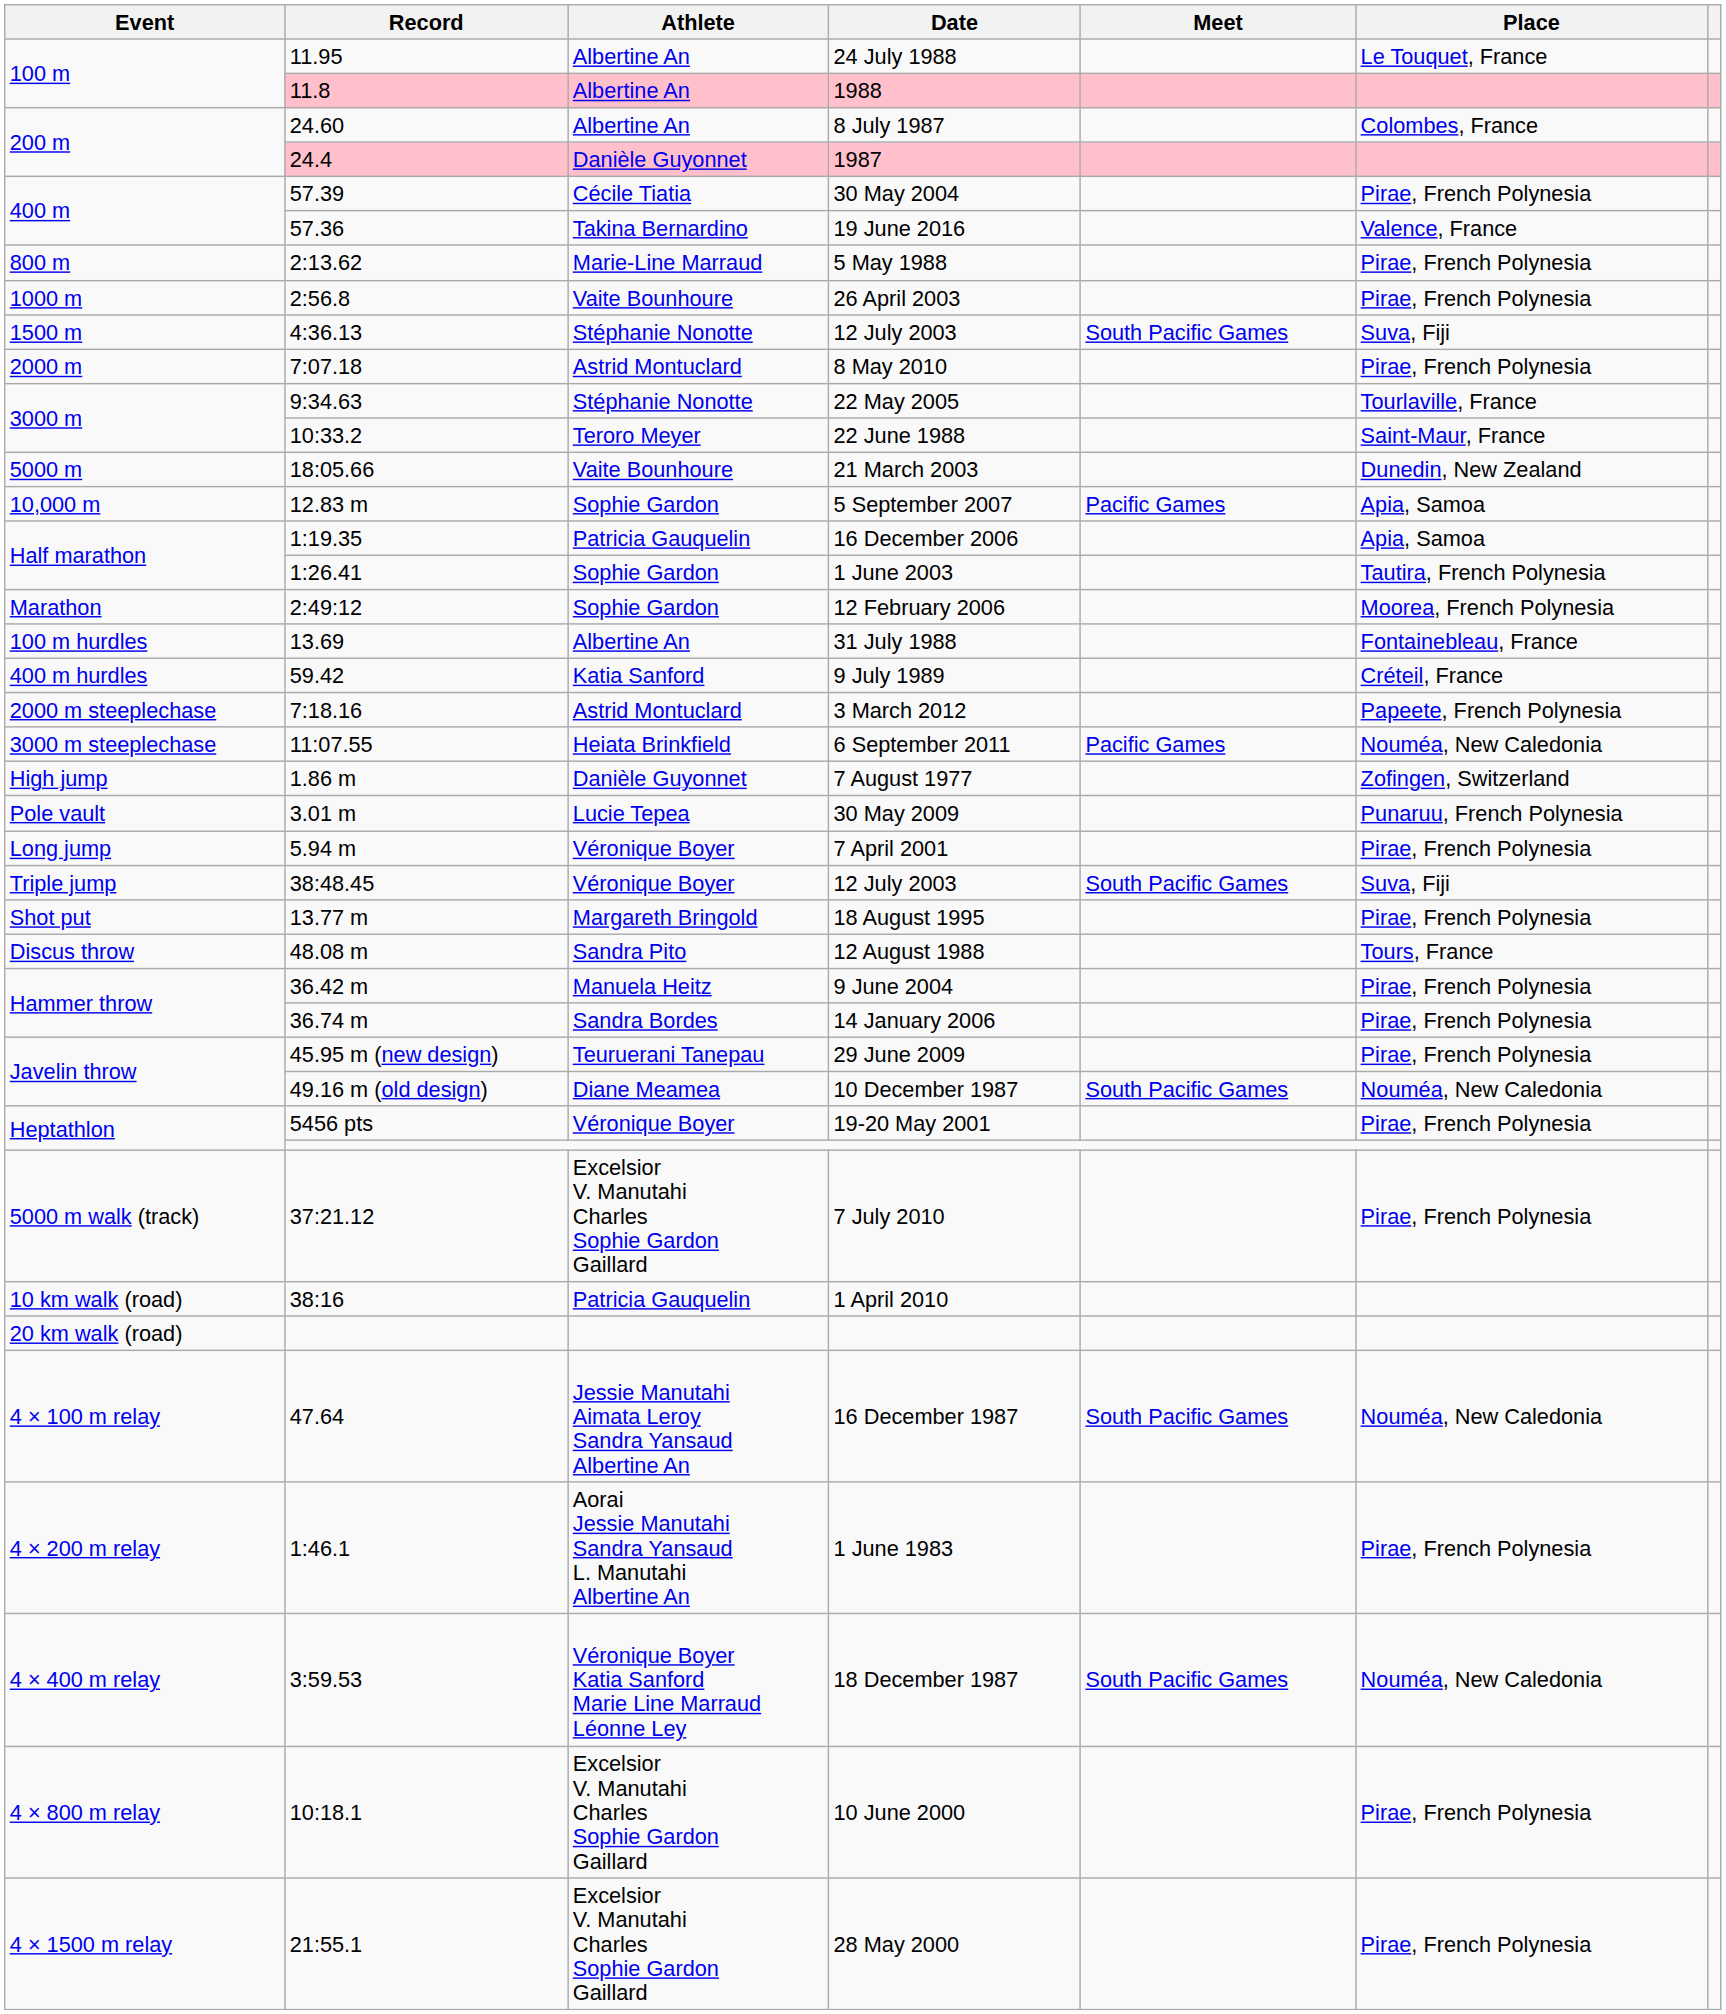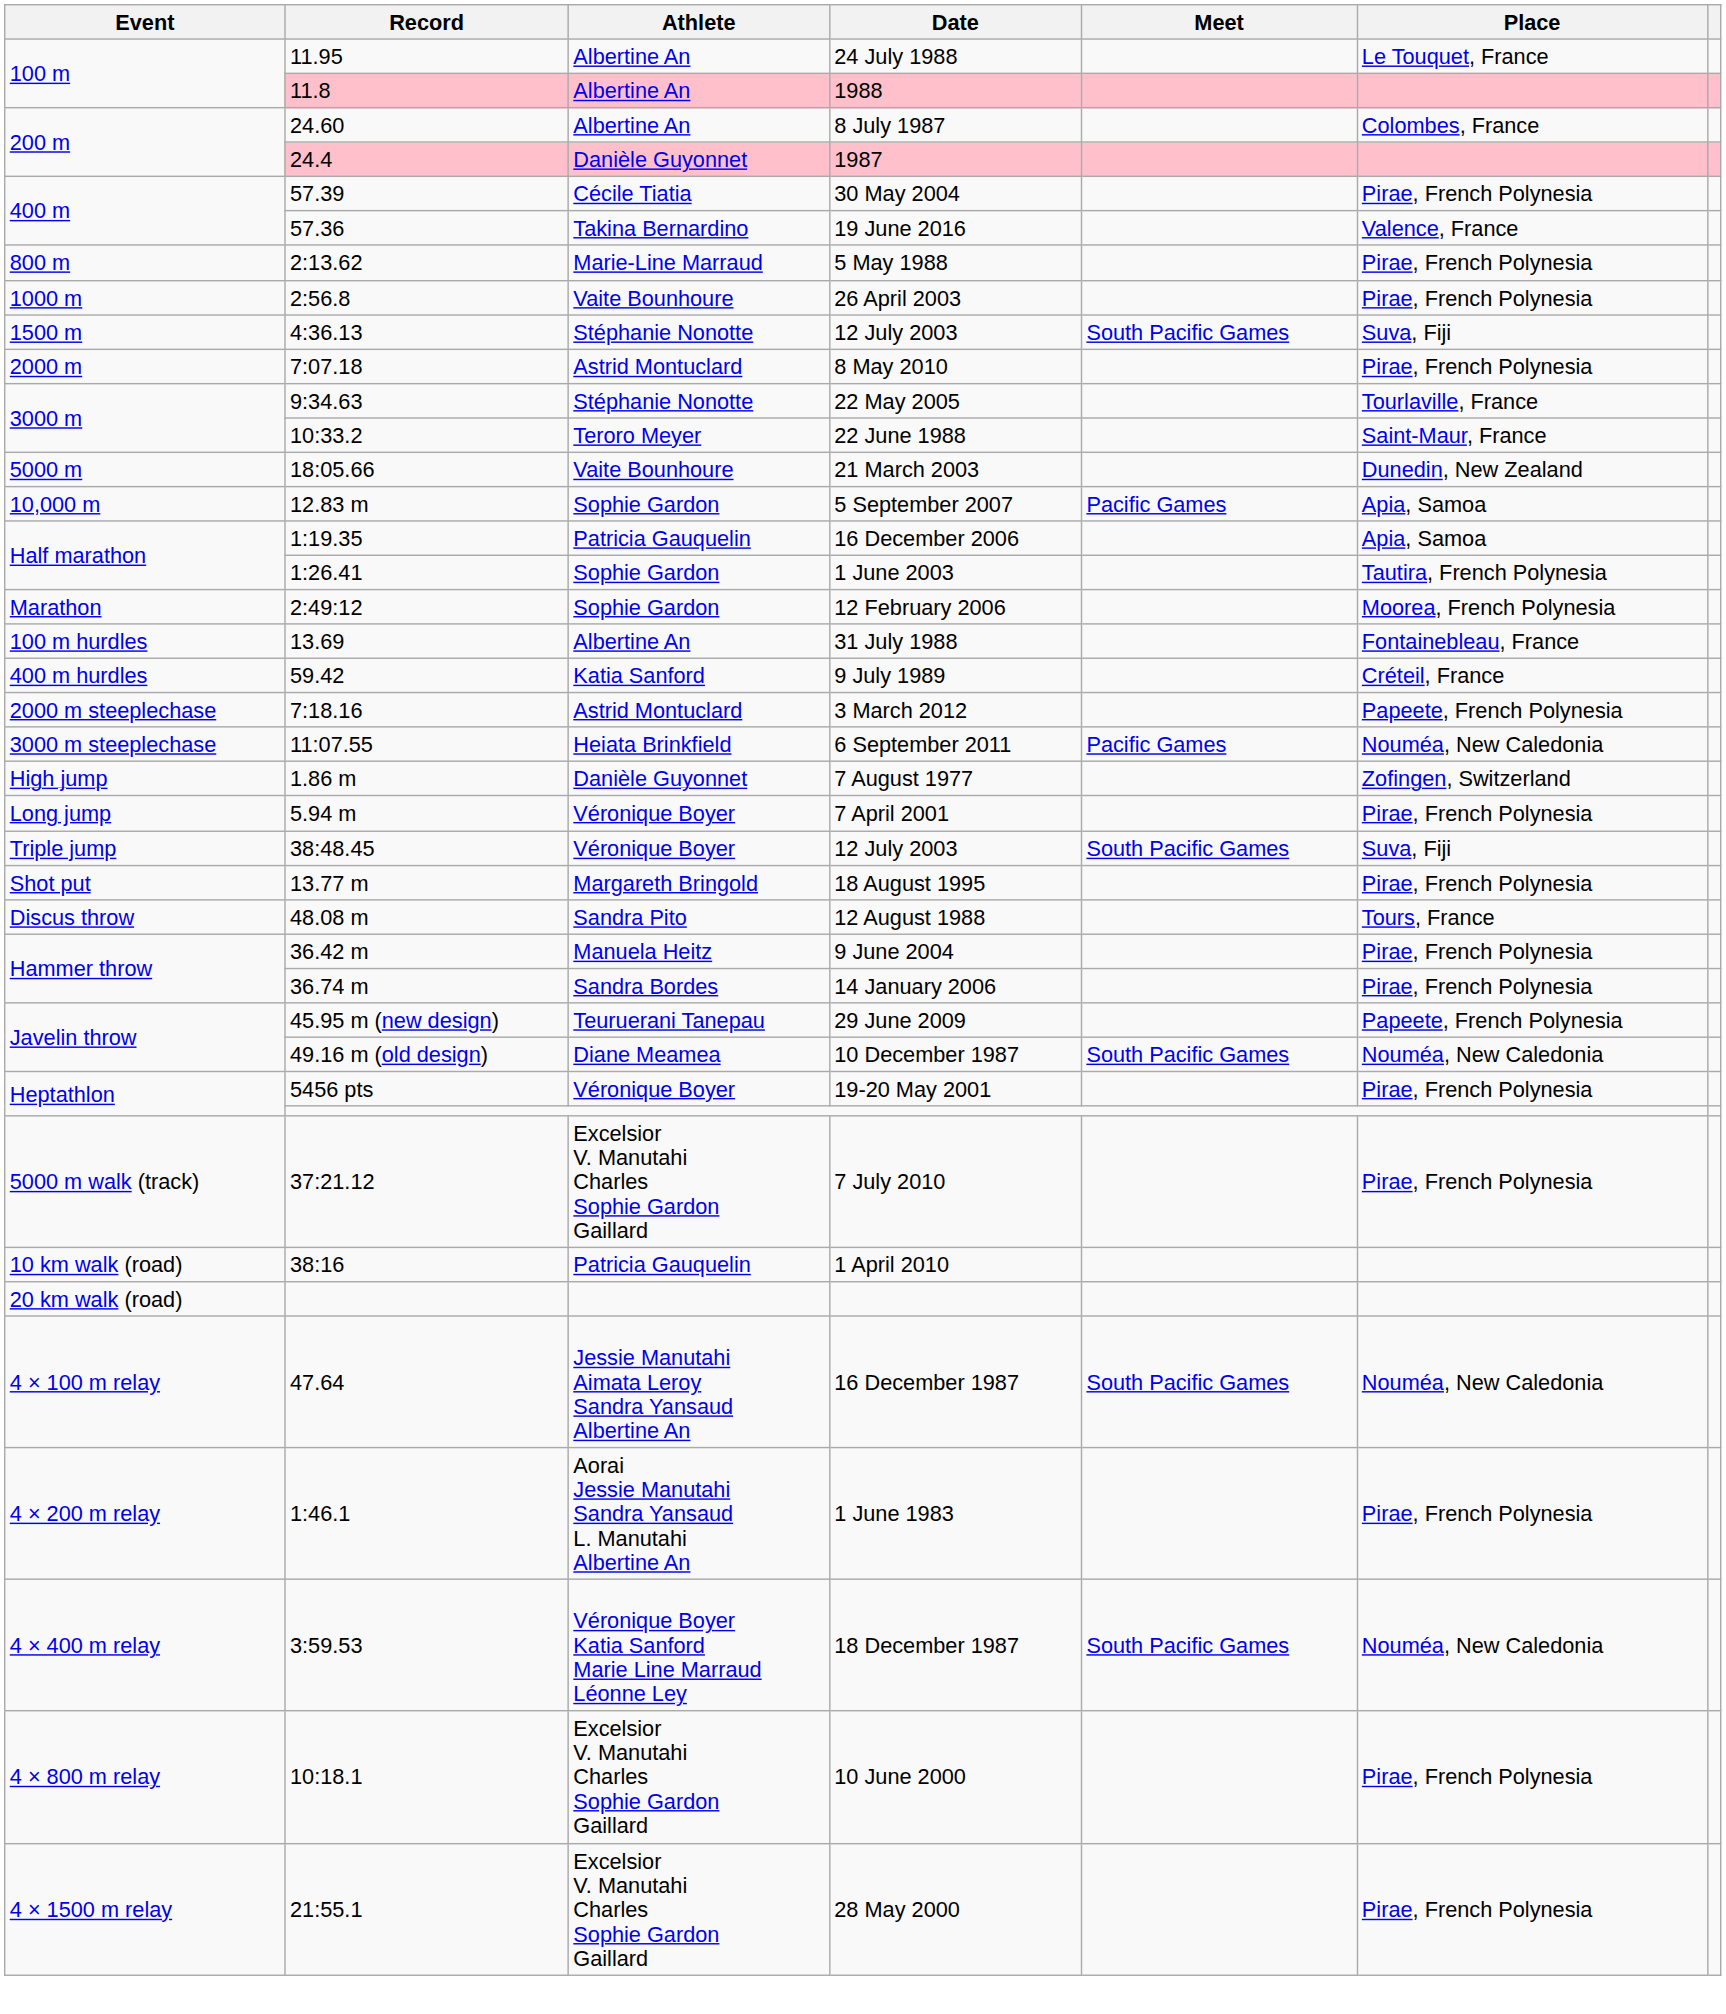- row: Pole vault | 3.01 m | Lucie Tepea | 30 May 2009 | Punaruu, French Polynesia
29 June 2009 | Place: Pirae, French Polynesia -> Papeete, French Polynesia
